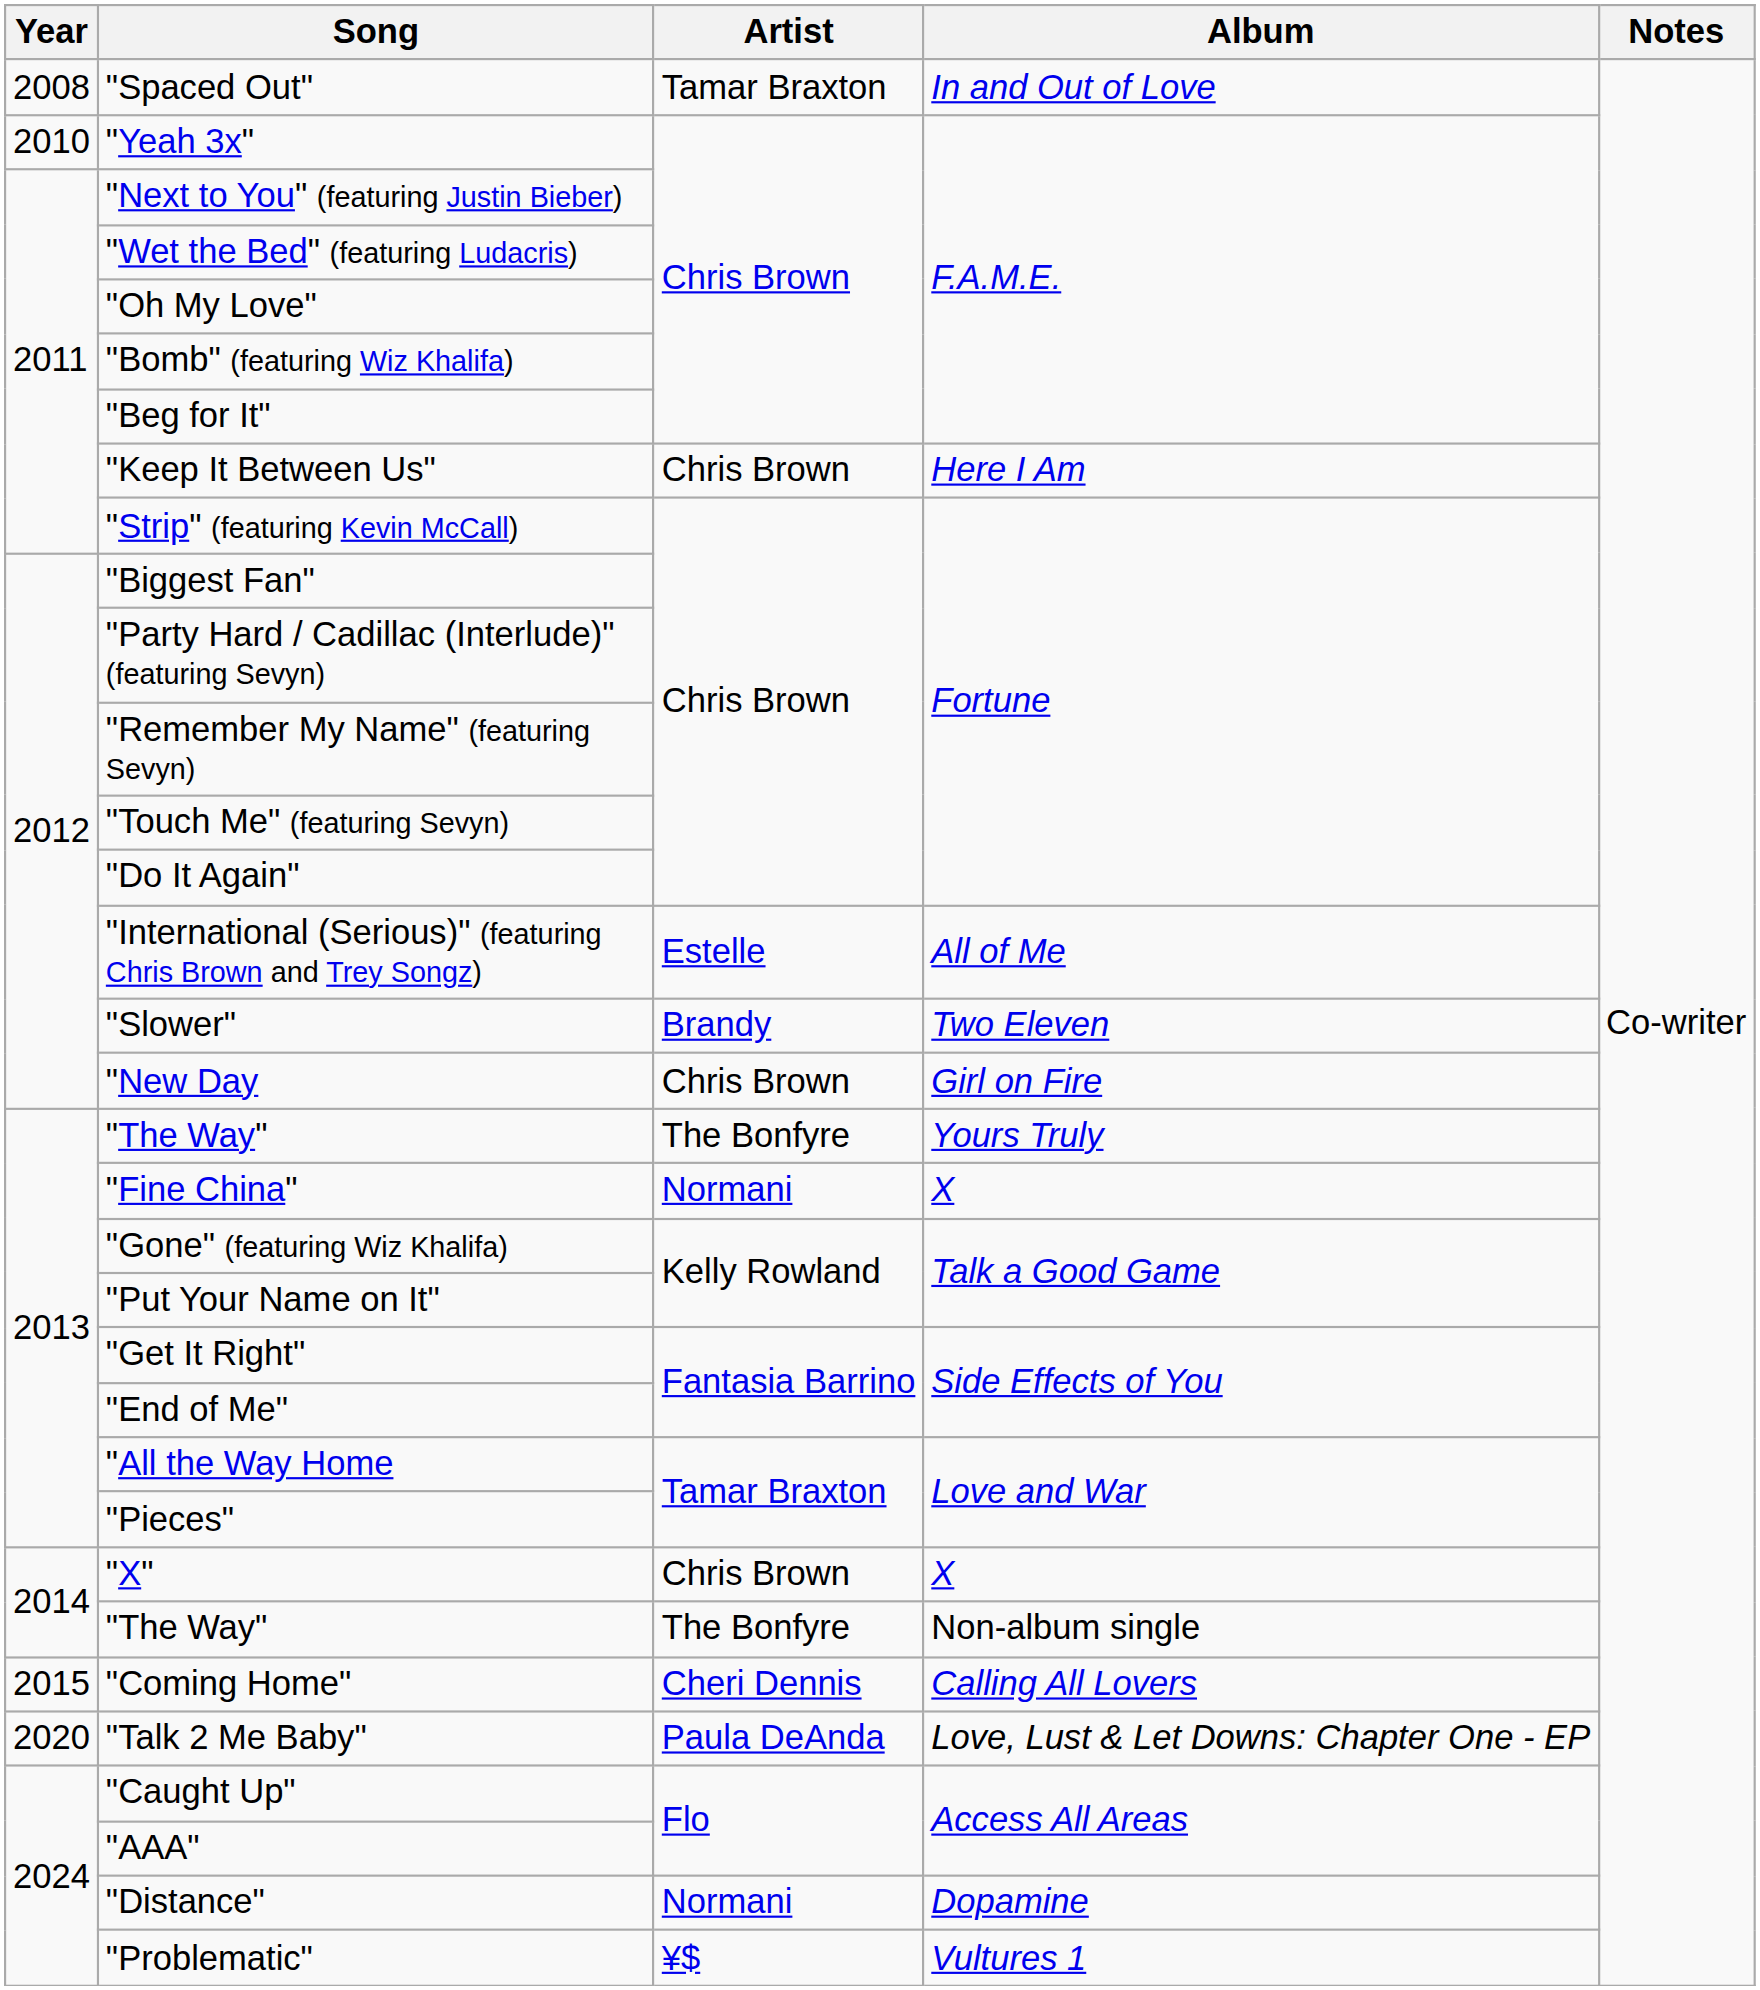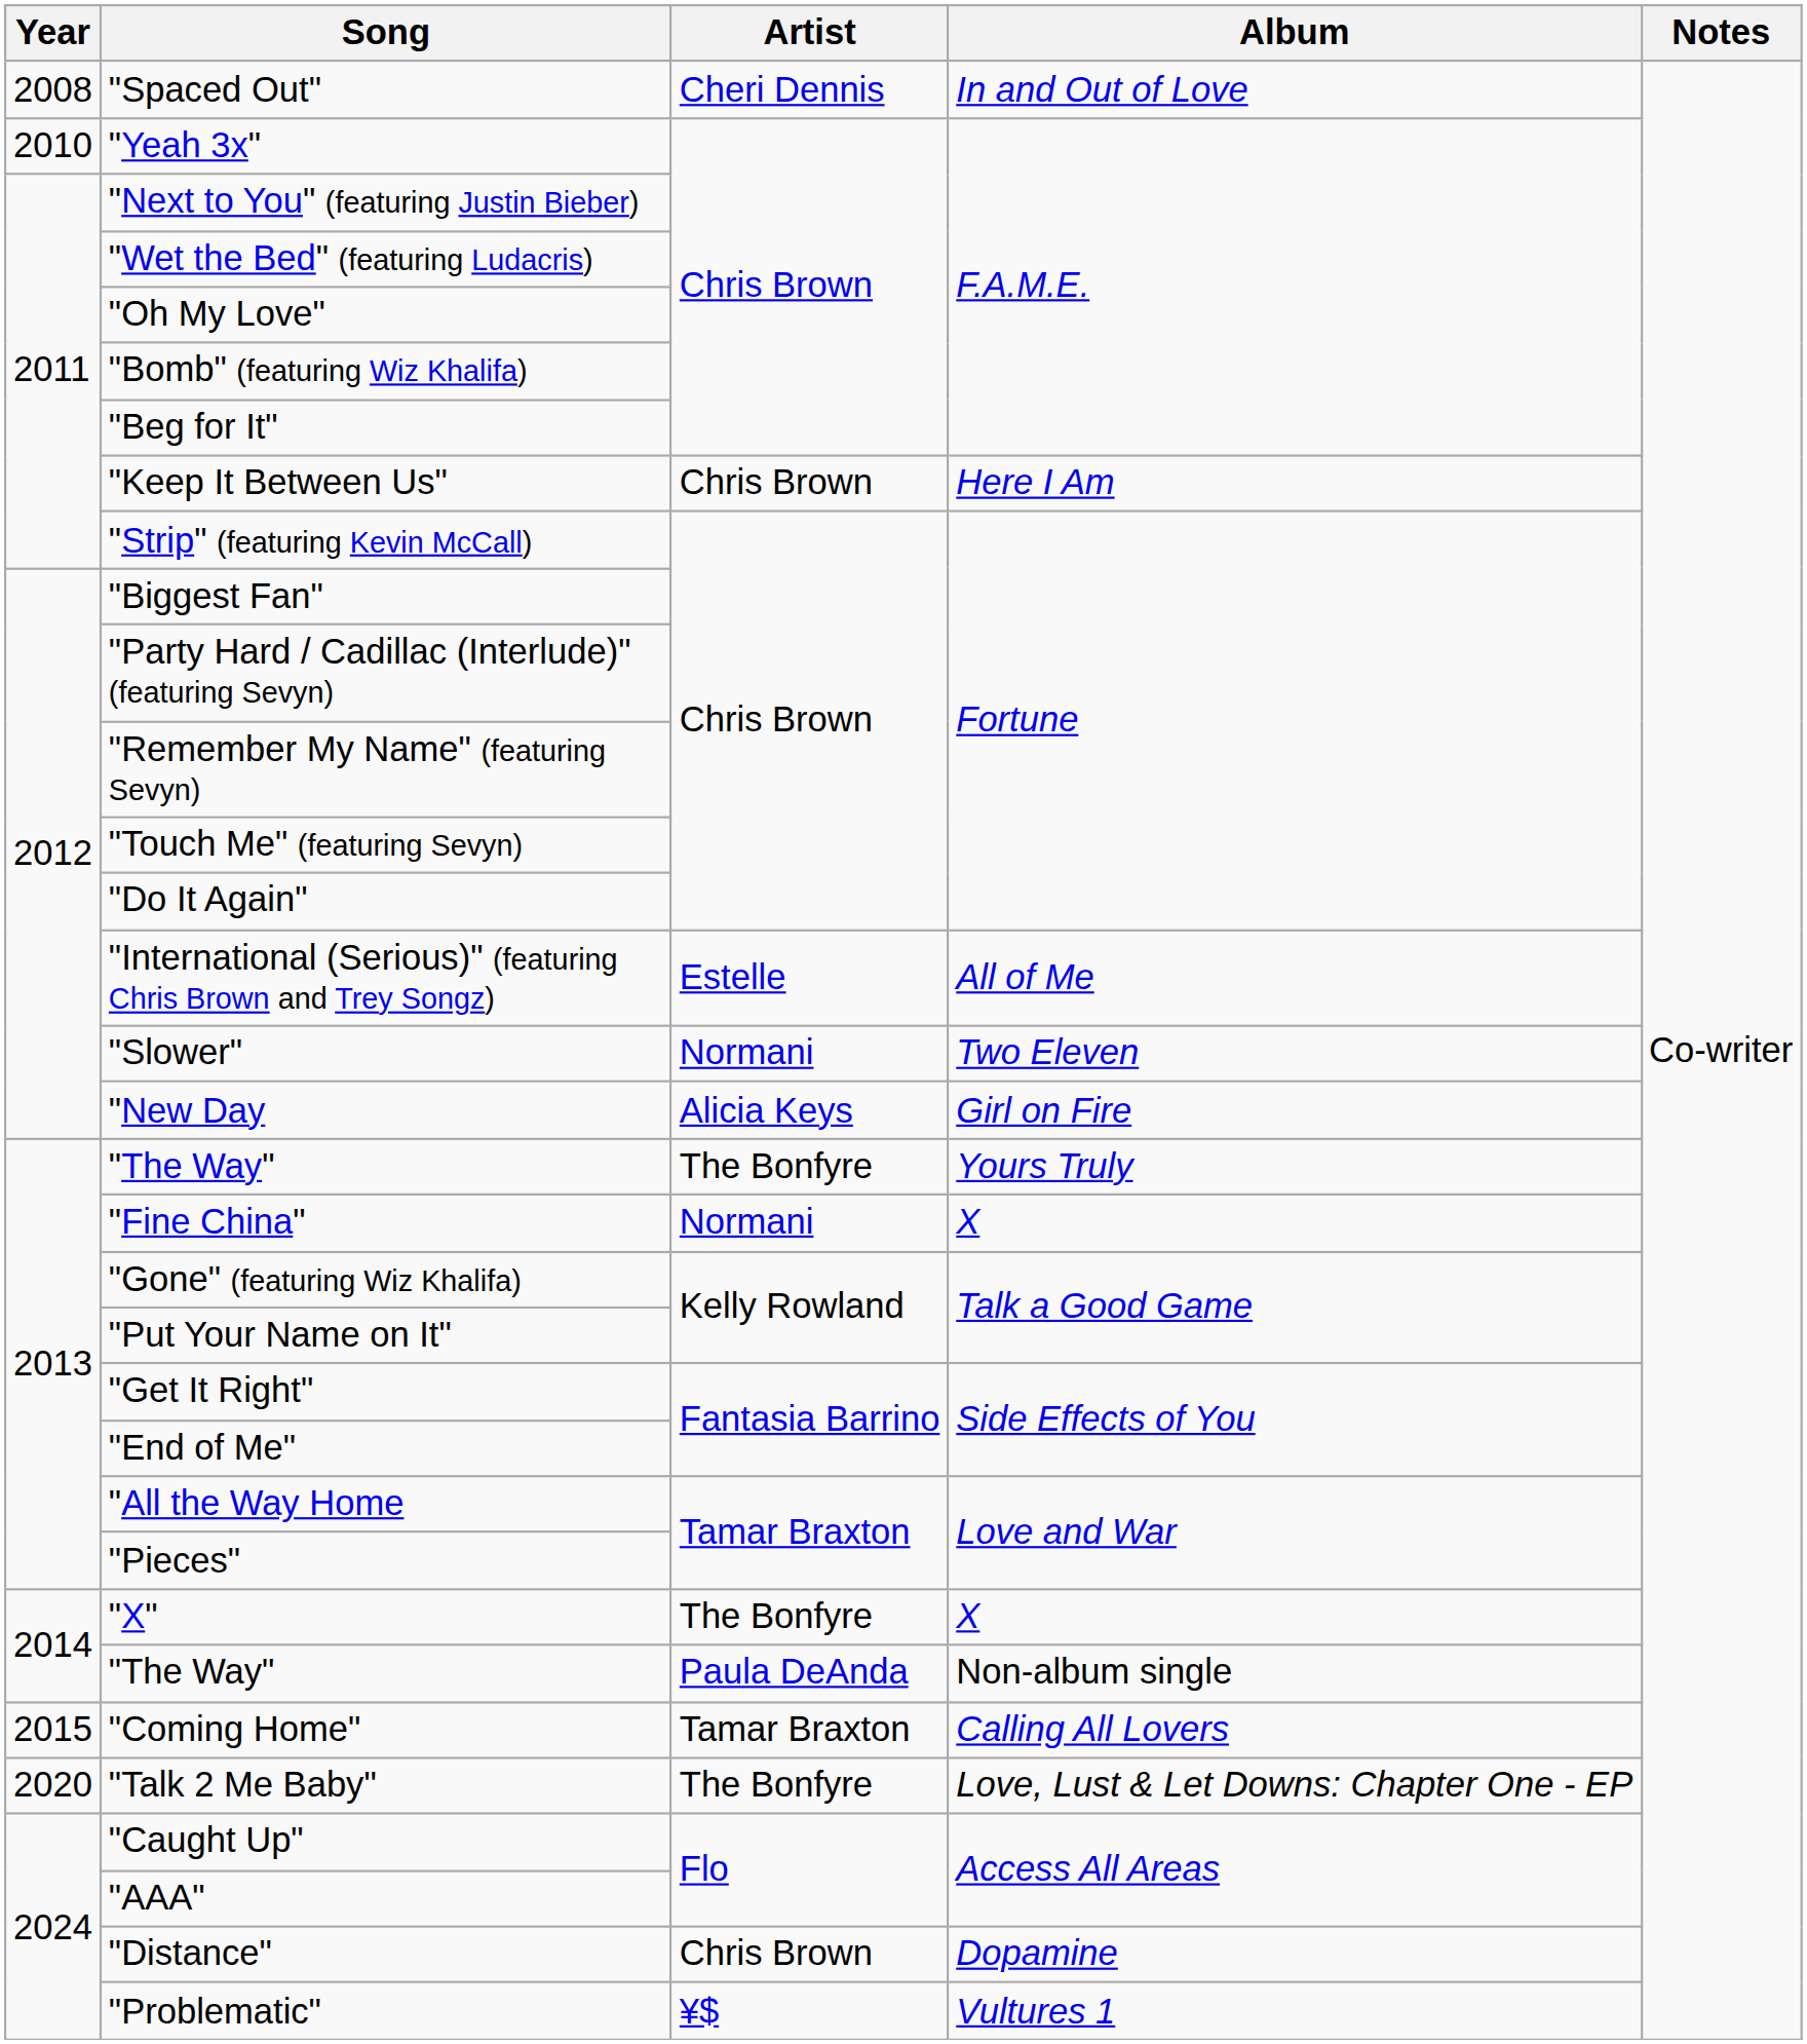"Spaced Out" | Artist: Tamar Braxton -> Cheri Dennis
"Slower" | Artist: Brandy -> Normani
"New Day | Artist: Chris Brown -> Alicia Keys
"X" | Artist: Chris Brown -> The Bonfyre
"The Way" / Non-album single | Artist: The Bonfyre -> Paula DeAnda
"Coming Home" | Artist: Cheri Dennis -> Tamar Braxton
"Talk 2 Me Baby" | Artist: Paula DeAnda -> The Bonfyre
"Distance" | Artist: Normani -> Chris Brown
